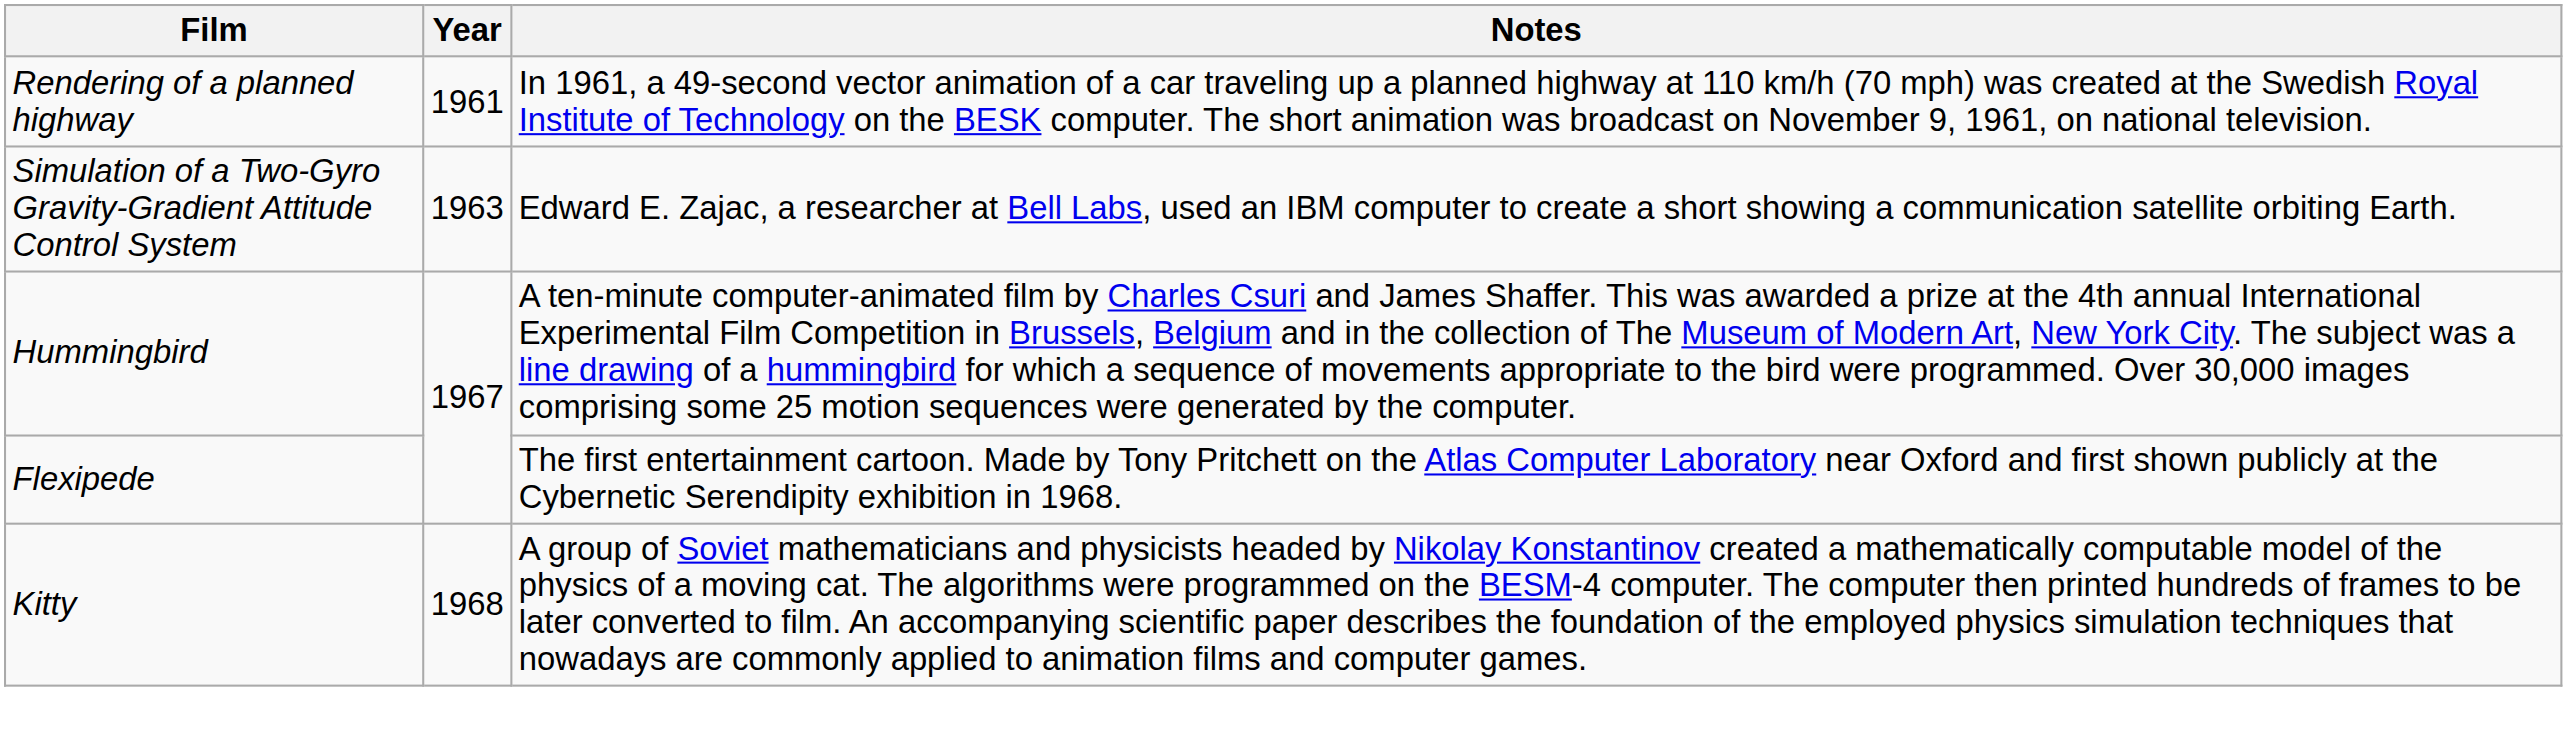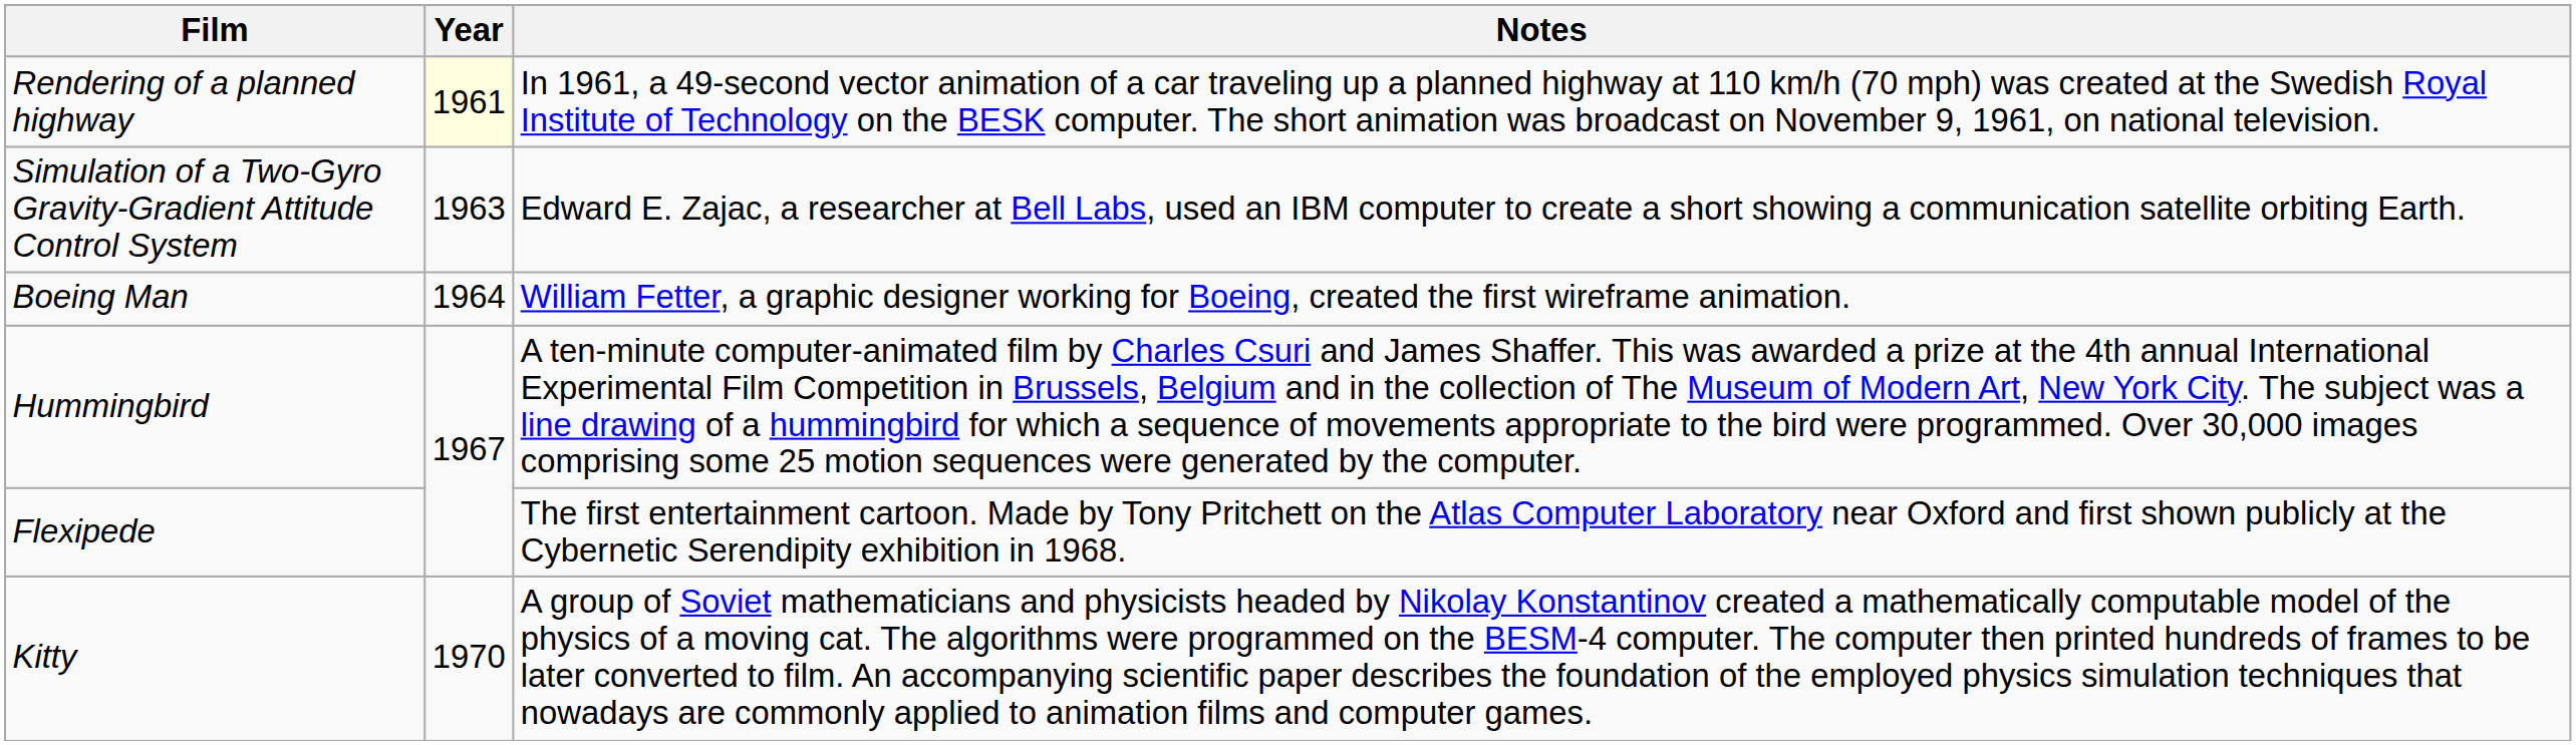Rendering of a planned highway | Year: no background -> lightyellow background
+ row: Boeing Man | 1964 | William Fetter, a graphic designer working for Boeing, created the first wireframe animation.
Kitty | Year: 1968 -> 1970
